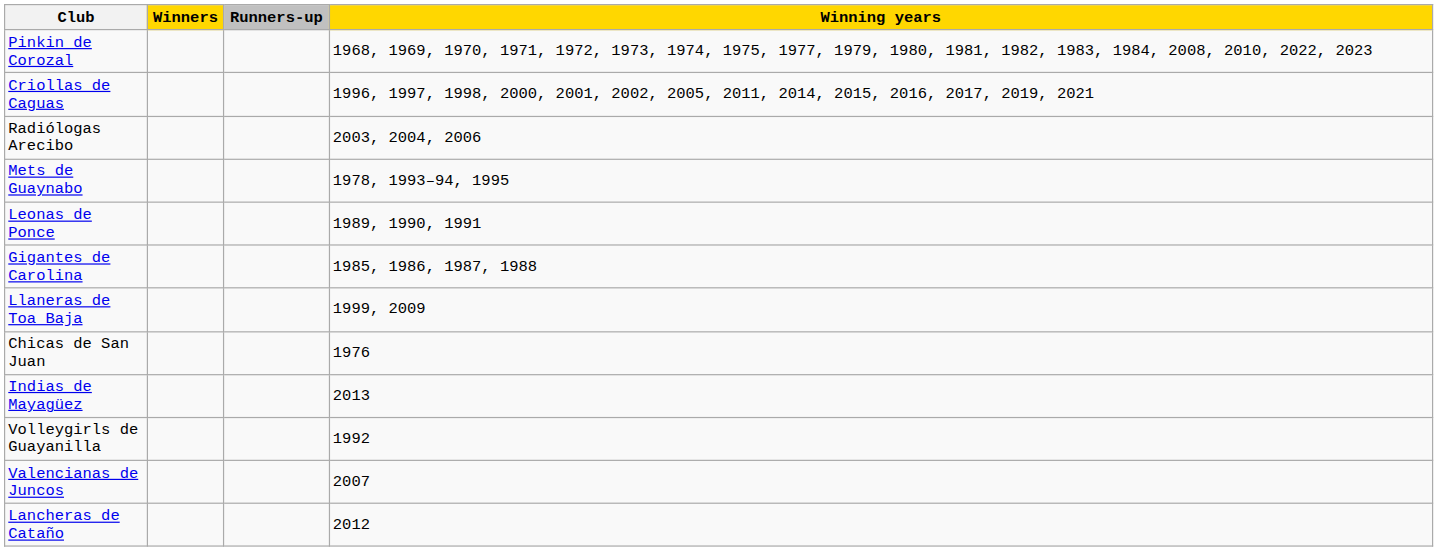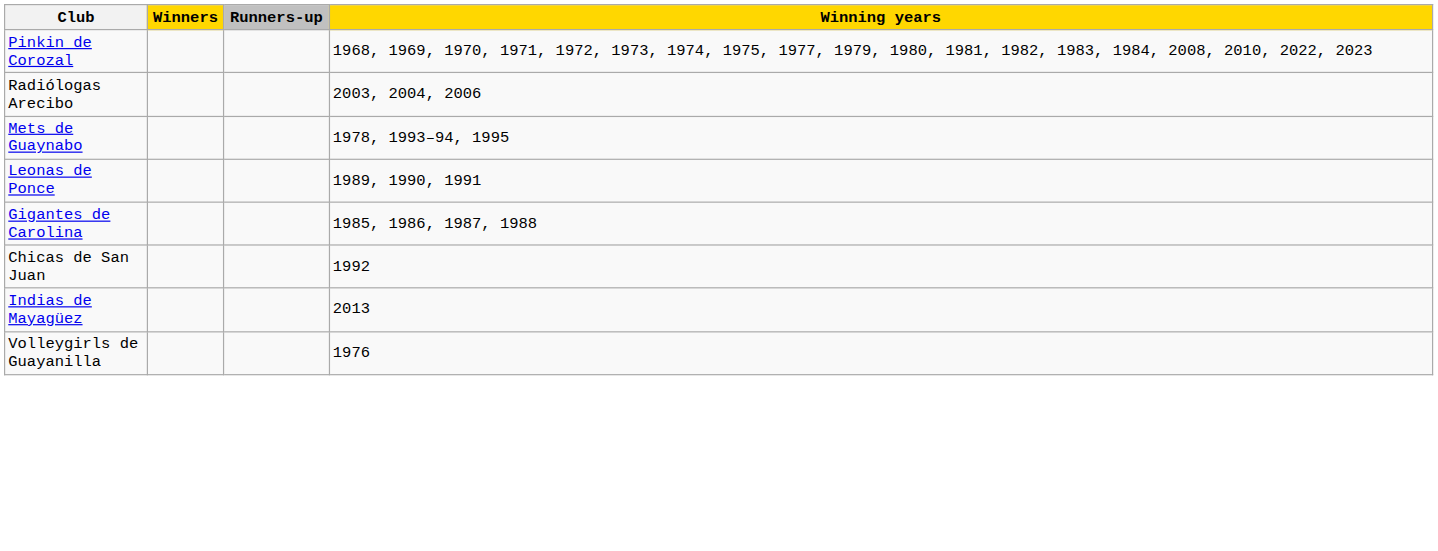- row: Criollas de Caguas | 1996, 1997, 1998, 2000, 2001, 2002, 2005, 2011, 2014, 2015, 2016, 2017, 2019, 2021
- row: Llaneras de Toa Baja | 1999, 2009
Chicas de San Juan | Winning years: 1976 -> 1992
Volleygirls de Guayanilla | Winning years: 1992 -> 1976
- row: Valencianas de Juncos | 2007
- row: Lancheras de Cataño | 2012
